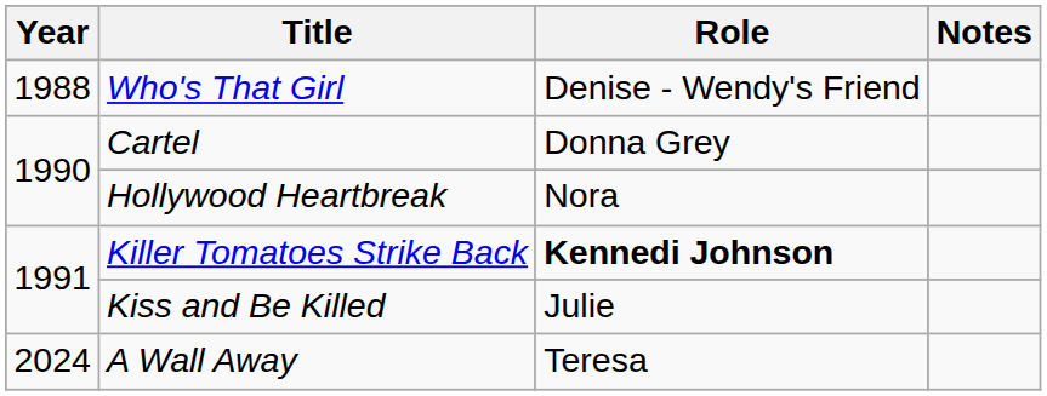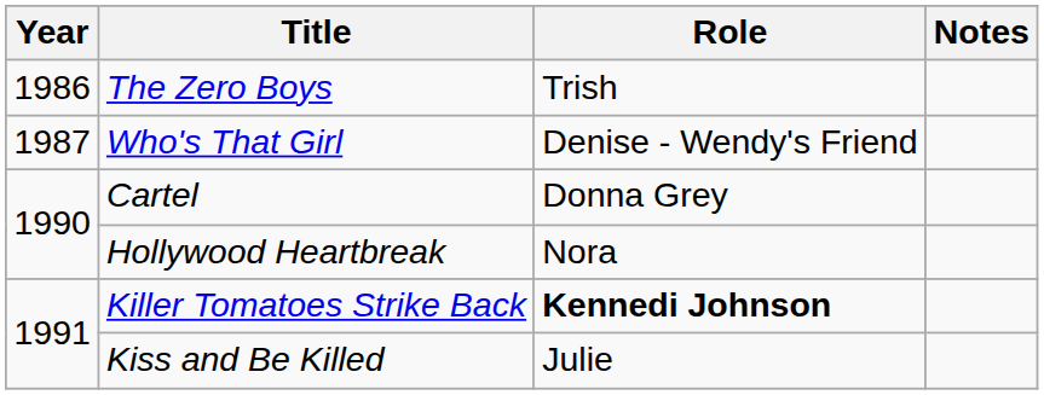+ row: 1986 | The Zero Boys | Trish
Who's That Girl | Year: 1988 -> 1987
- row: 2024 | A Wall Away | Teresa
